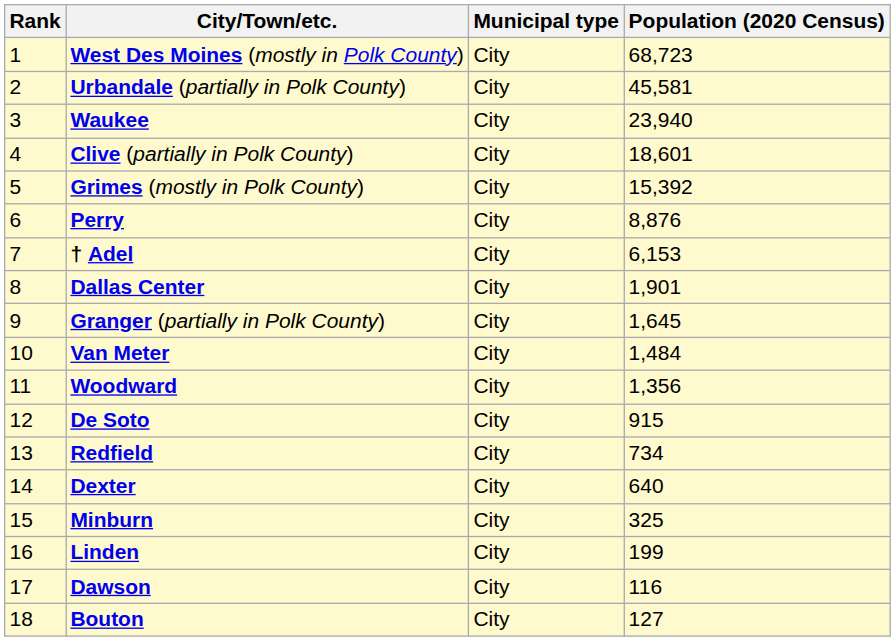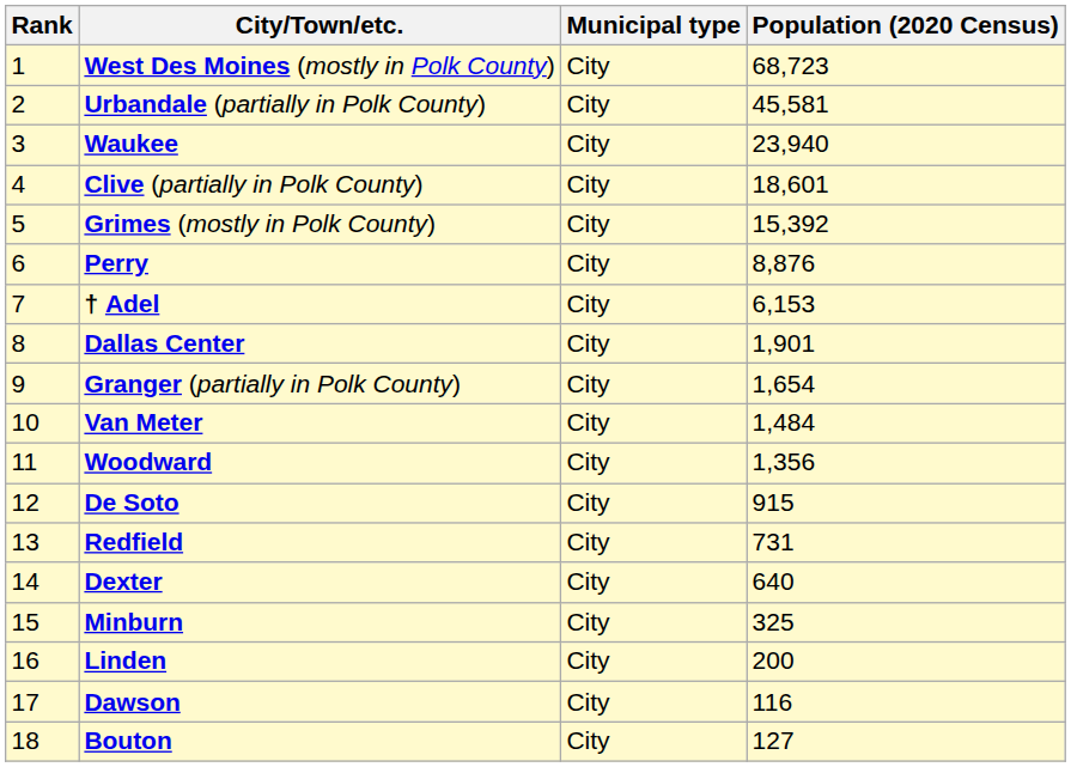Granger (partially in Polk County) | Population (2020 Census): 1,645 -> 1,654
Redfield | Population (2020 Census): 734 -> 731
Linden | Population (2020 Census): 199 -> 200
